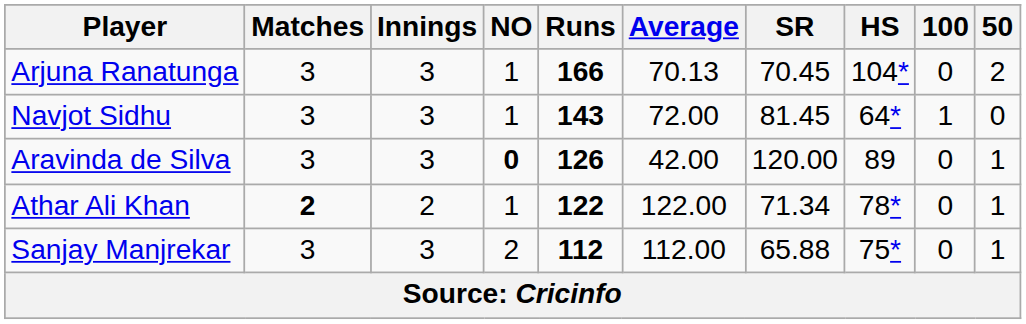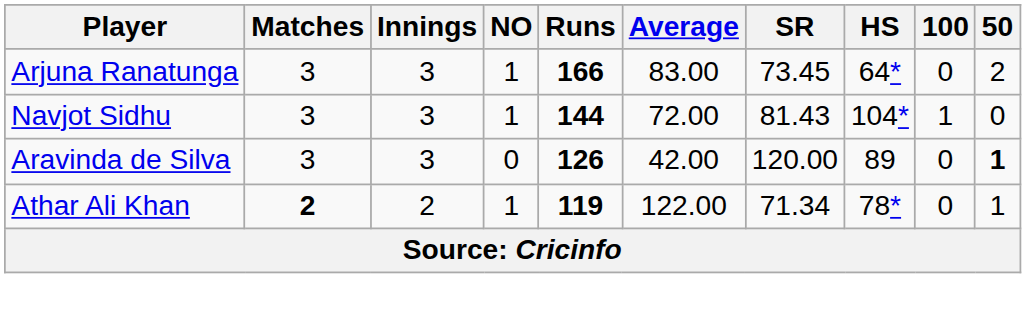Arjuna Ranatunga | Average: 70.13 -> 83.00
Arjuna Ranatunga | SR: 70.45 -> 73.45
Arjuna Ranatunga | HS: 104* -> 64*
Navjot Sidhu | Runs: 143 -> 144
Navjot Sidhu | SR: 81.45 -> 81.43
Navjot Sidhu | HS: 64* -> 104*
Aravinda de Silva | NO: bold -> normal
Aravinda de Silva | 50: normal -> bold
Athar Ali Khan | Runs: 122 -> 119
- row: Sanjay Manjrekar | 3 | 3 | 2 | 112 | 112.00 | 65.88 | 75* | 0 | 1
